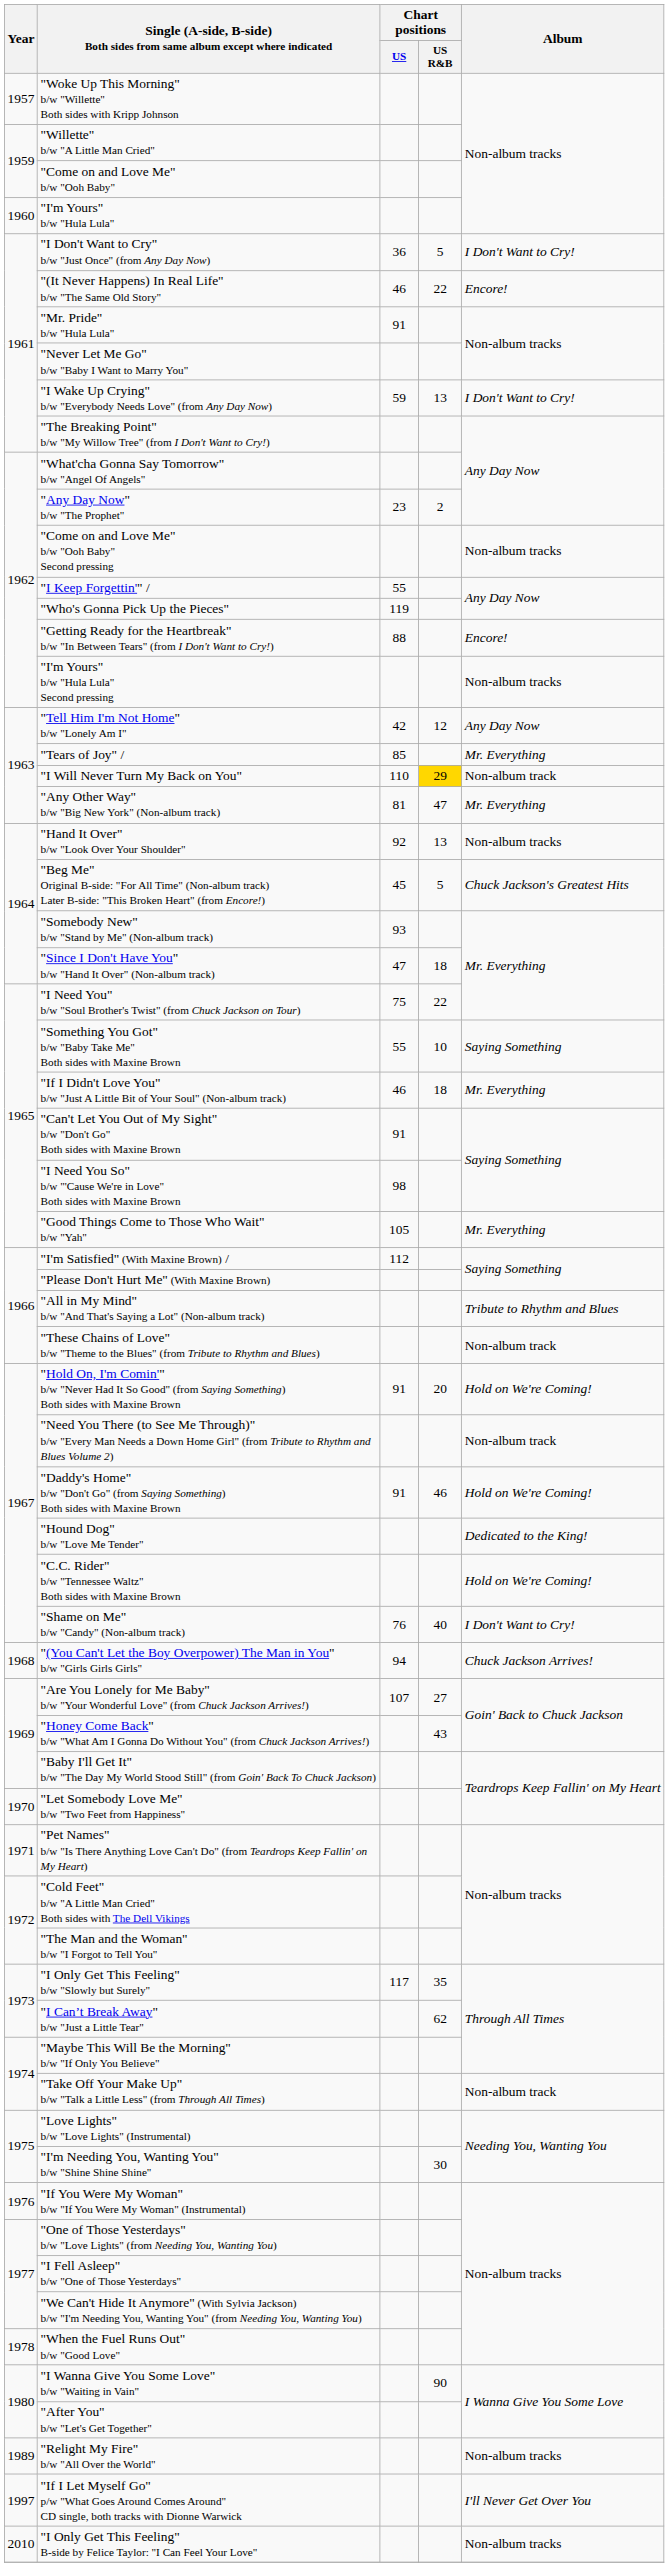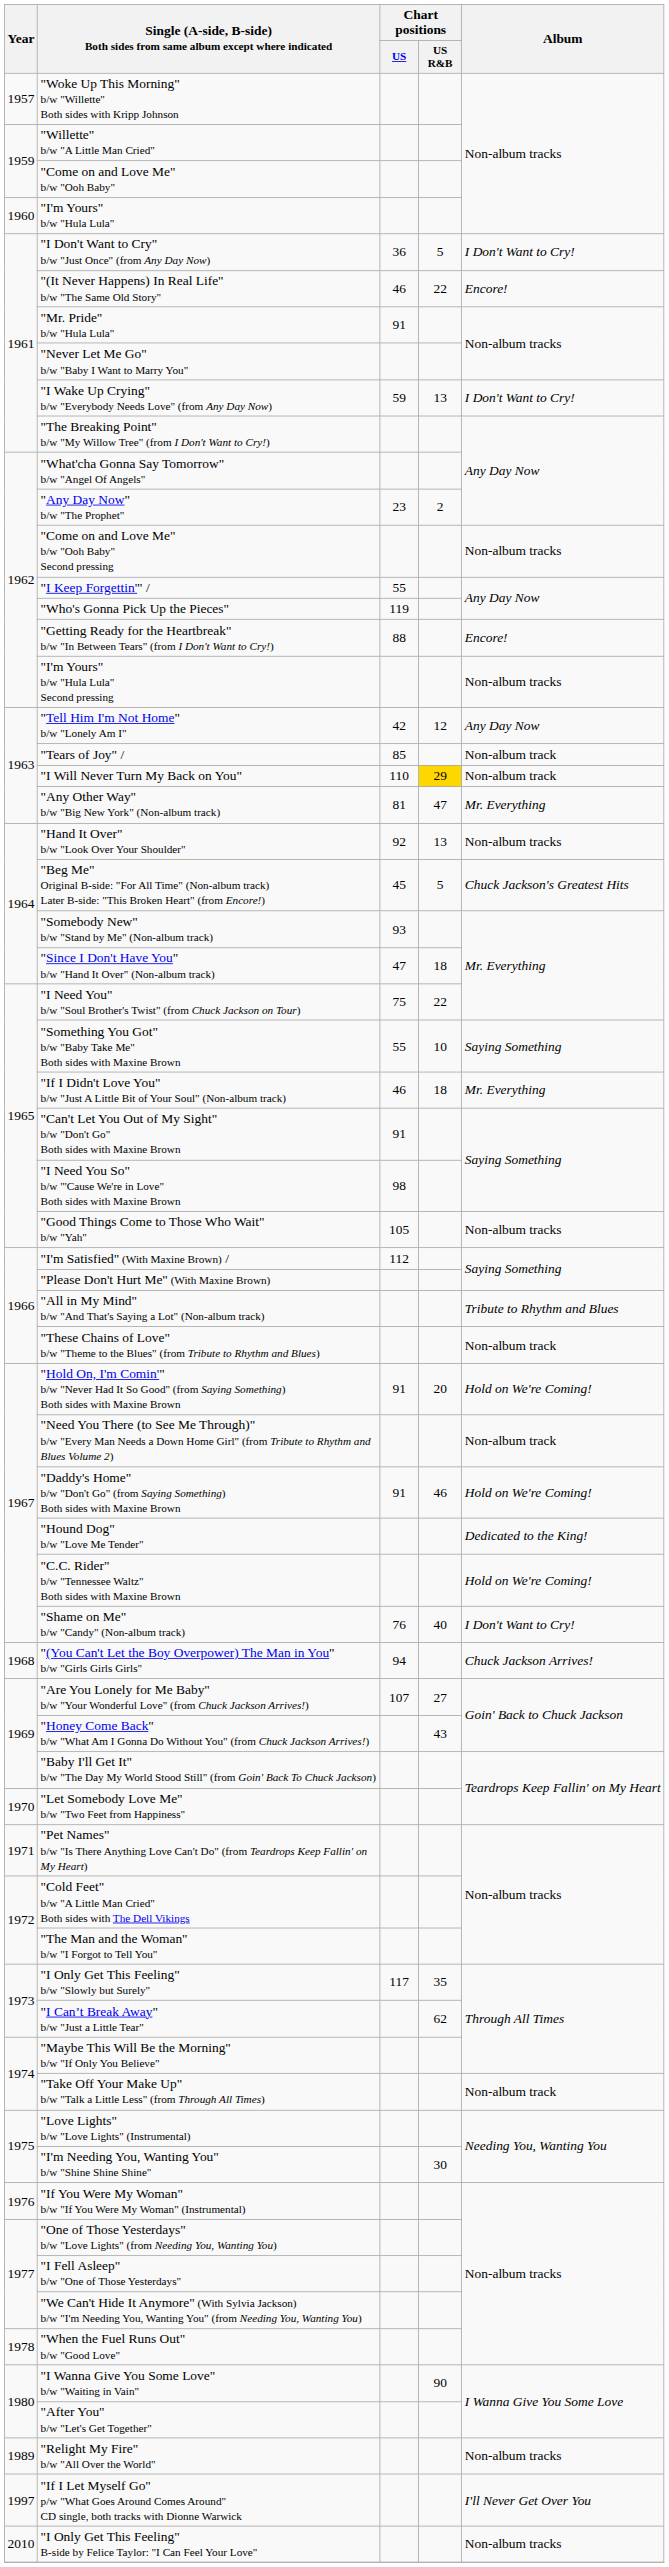"Tears of Joy" / | Album: Mr. Everything -> Non-album track
"Good Things Come to Those Who Wait" b/w "Yah" | Album: Mr. Everything -> Non-album tracks
